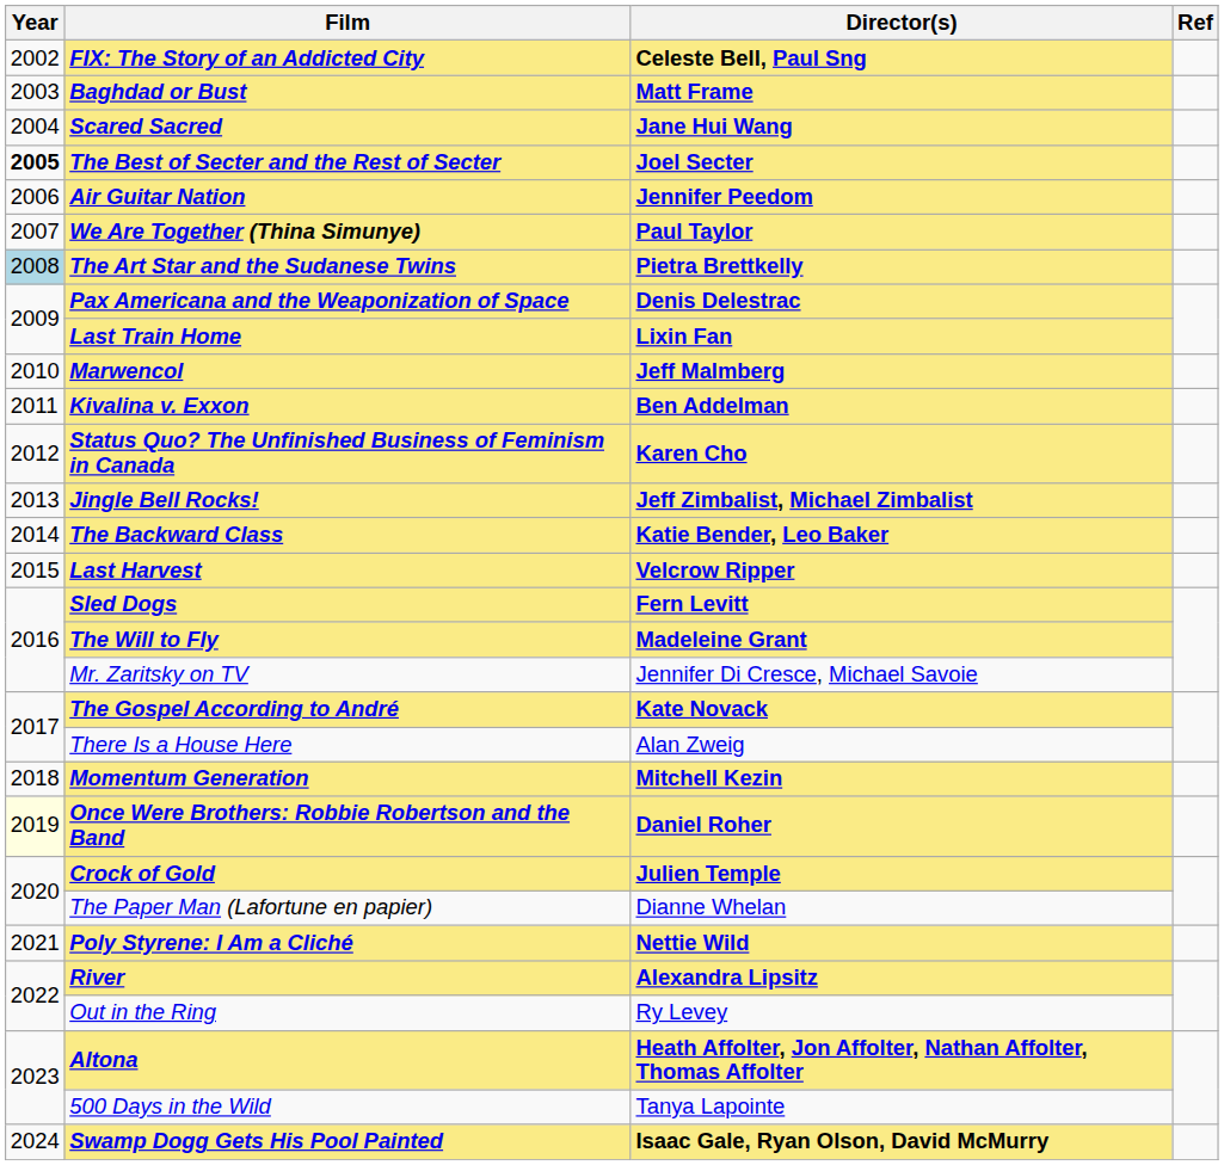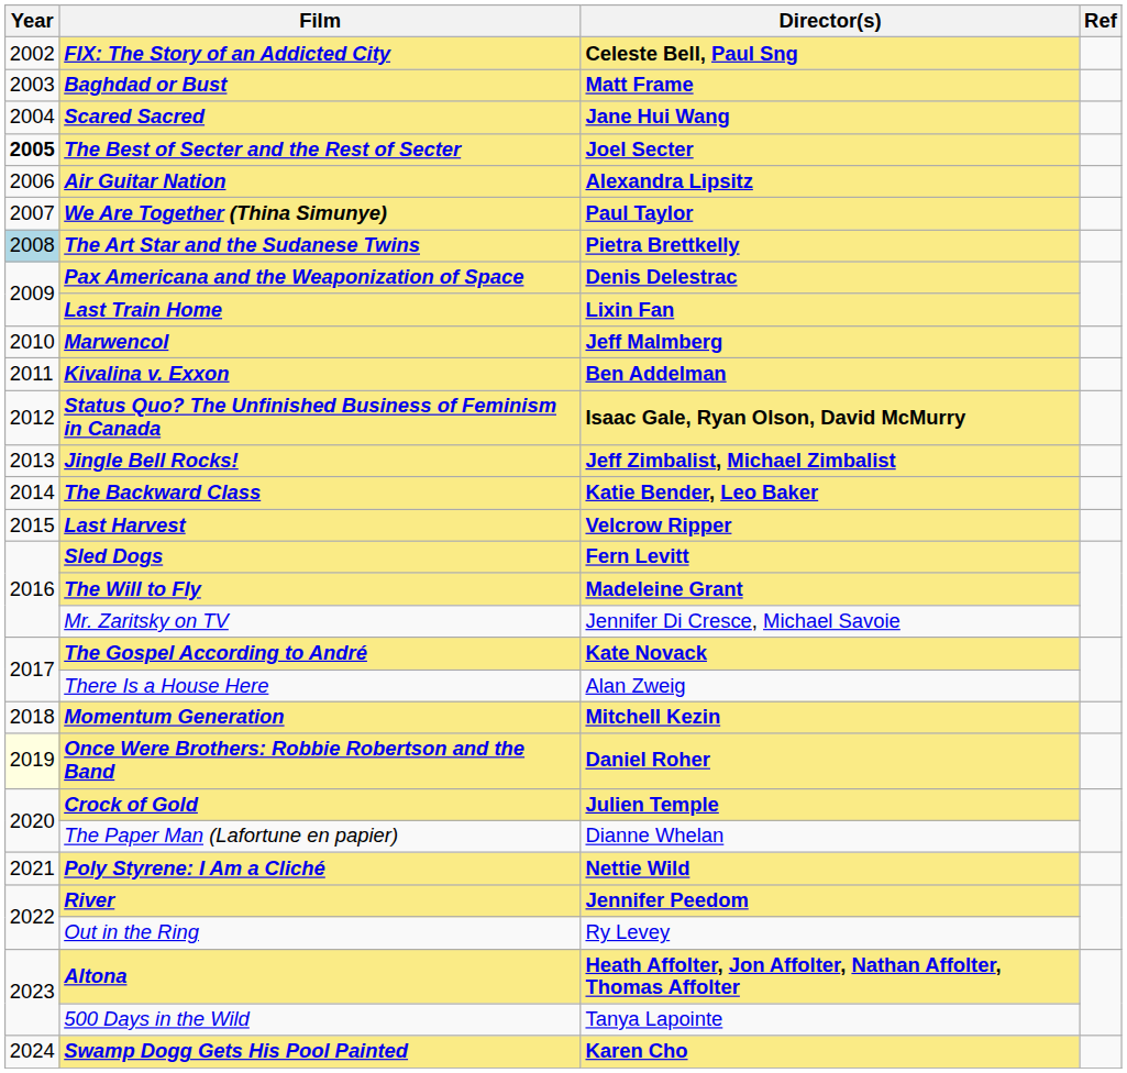Air Guitar Nation | Director(s): Jennifer Peedom -> Alexandra Lipsitz
Status Quo? The Unfinished Business of Feminism in Canada | Director(s): Karen Cho -> Isaac Gale, Ryan Olson, David McMurry
River | Director(s): Alexandra Lipsitz -> Jennifer Peedom
Swamp Dogg Gets His Pool Painted | Director(s): Isaac Gale, Ryan Olson, David McMurry -> Karen Cho
